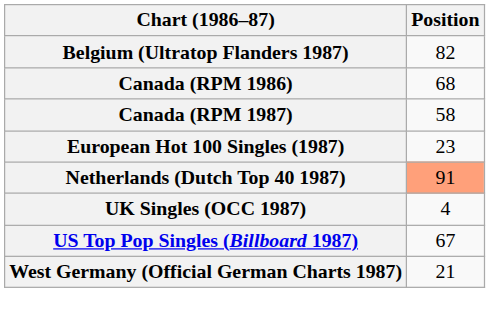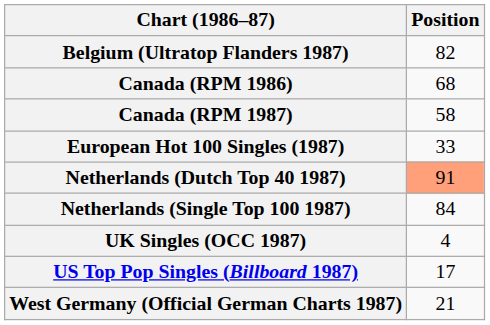European Hot 100 Singles (1987) | Position: 23 -> 33
+ row: Netherlands (Single Top 100 1987) | 84
US Top Pop Singles (Billboard 1987) | Position: 67 -> 17
